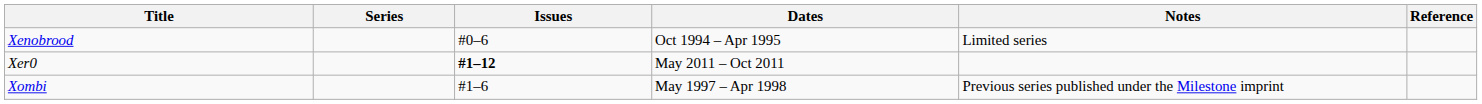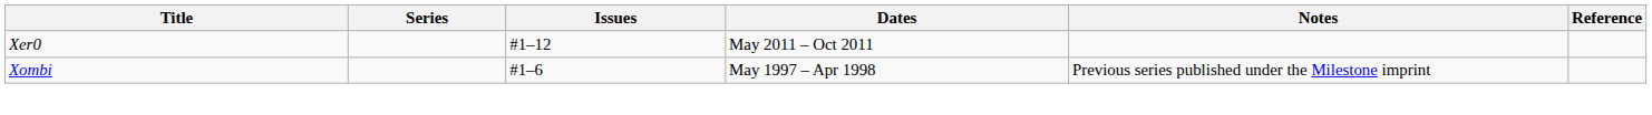- row: Xenobrood | #0–6 | Oct 1994 – Apr 1995 | Limited series
Xer0 | Issues: bold -> normal
